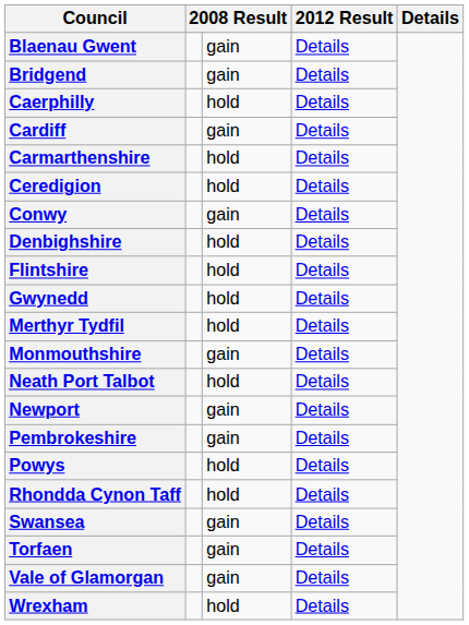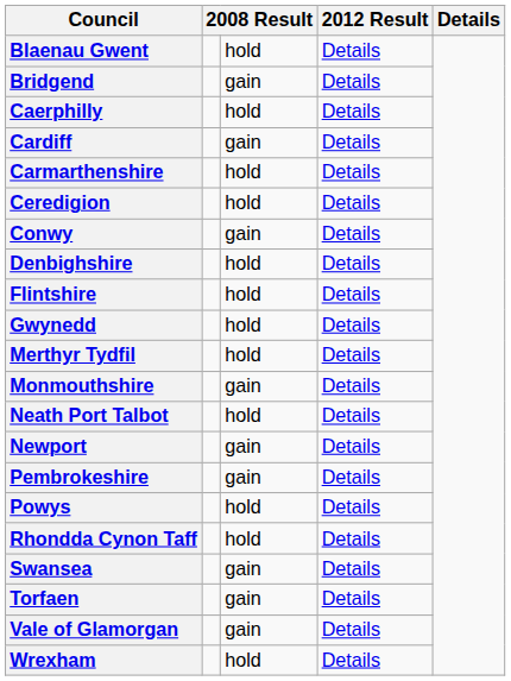Blaenau Gwent | column 3: gain -> hold
